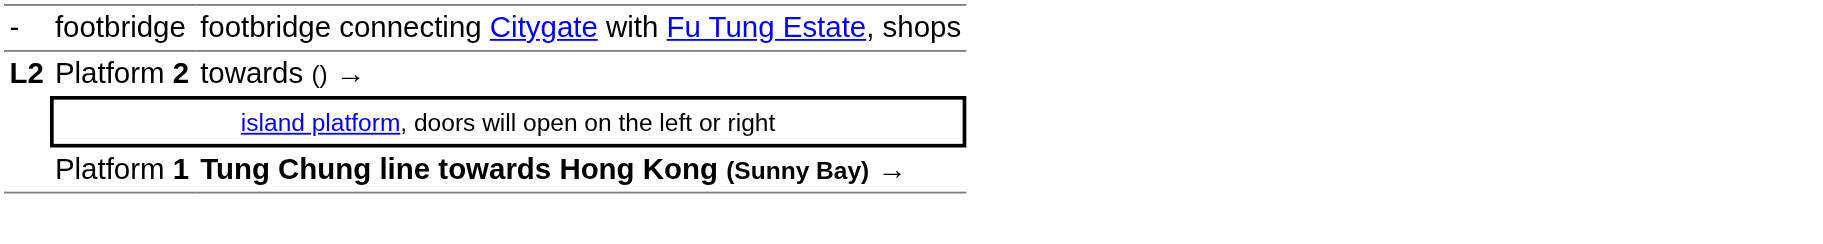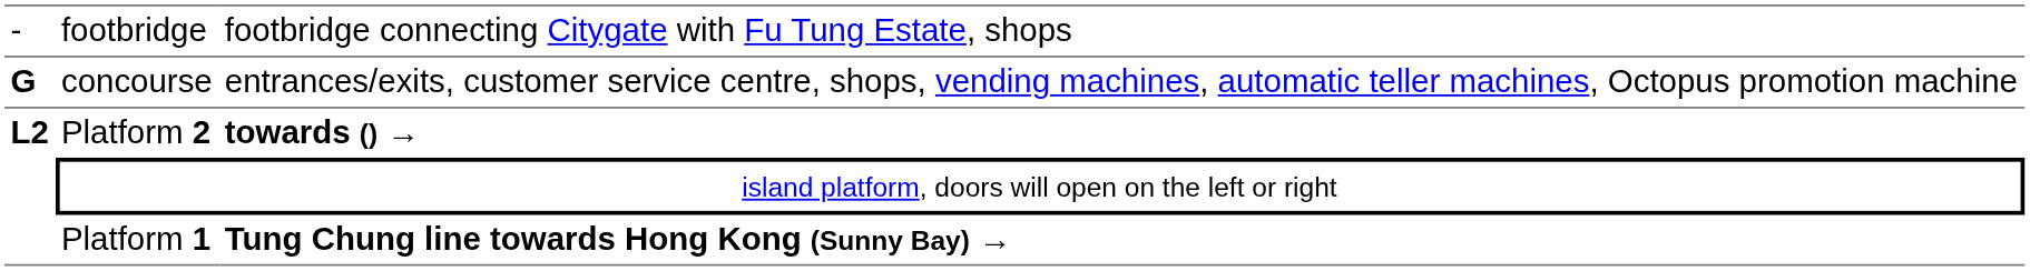+ row: G | concourse | entrances/exits, customer service centre, shops, vending machines, automatic teller machines, Octopus promotion machine
Platform 2 | column 3: normal -> bold
